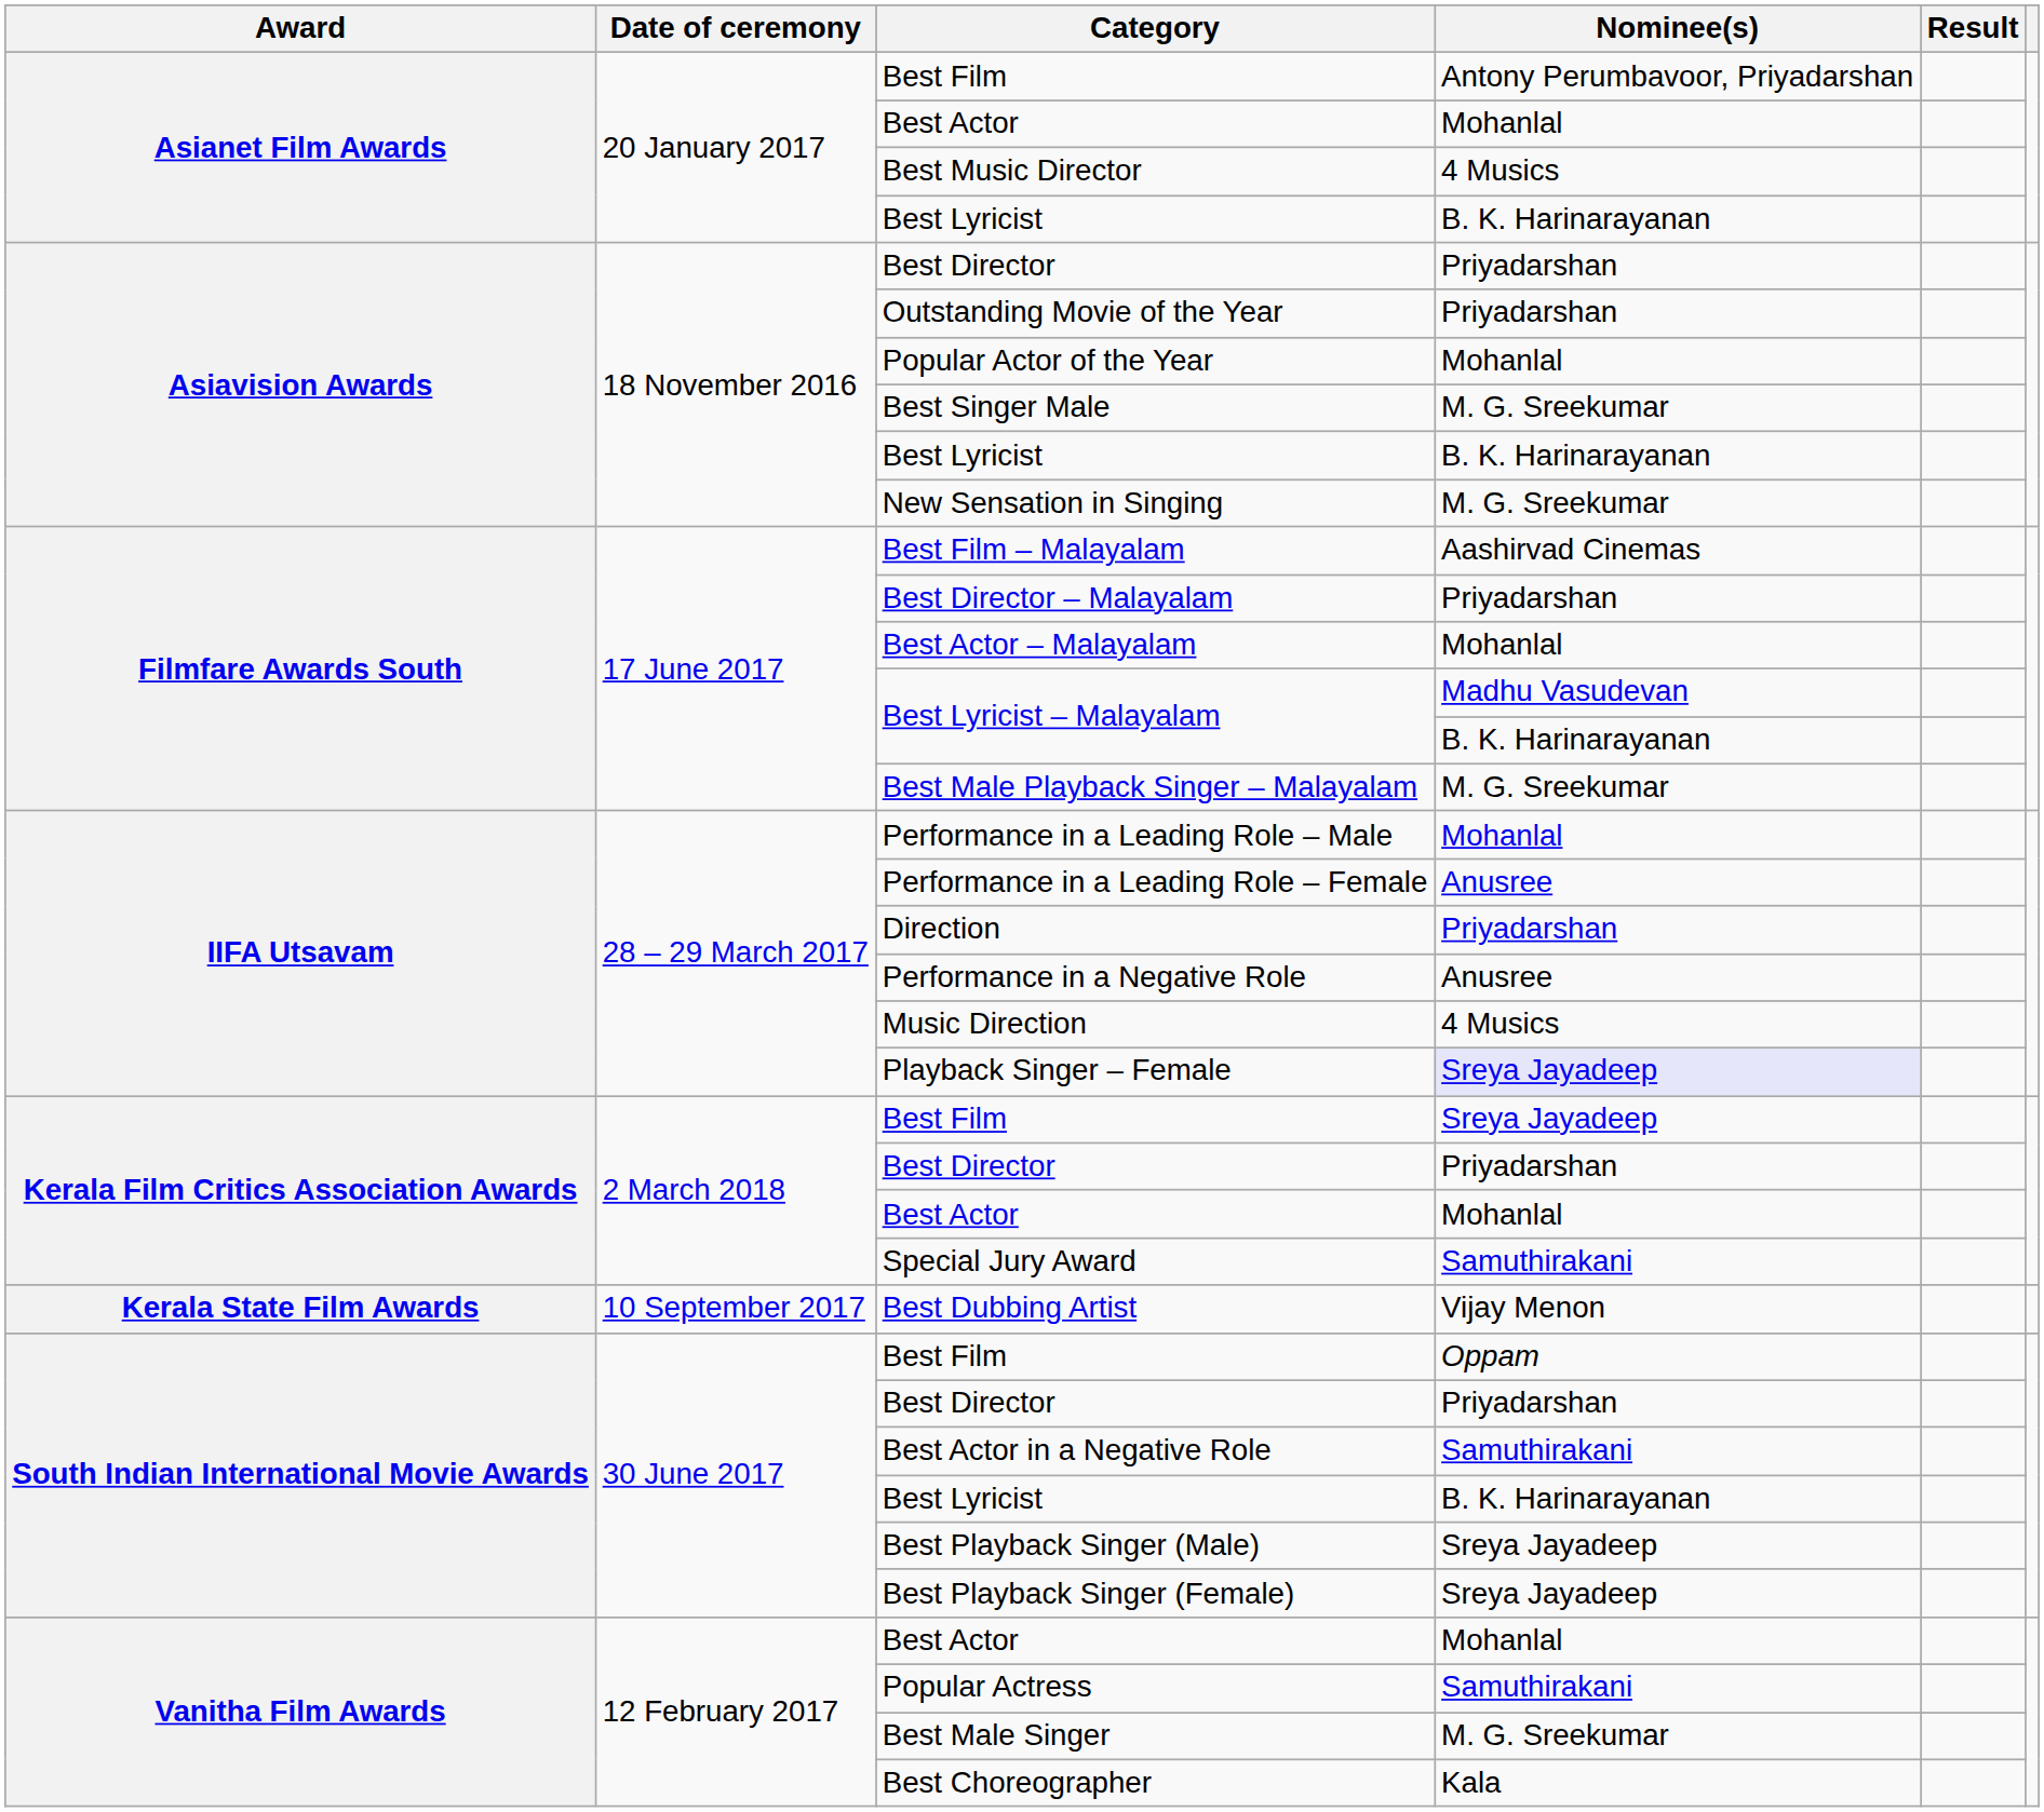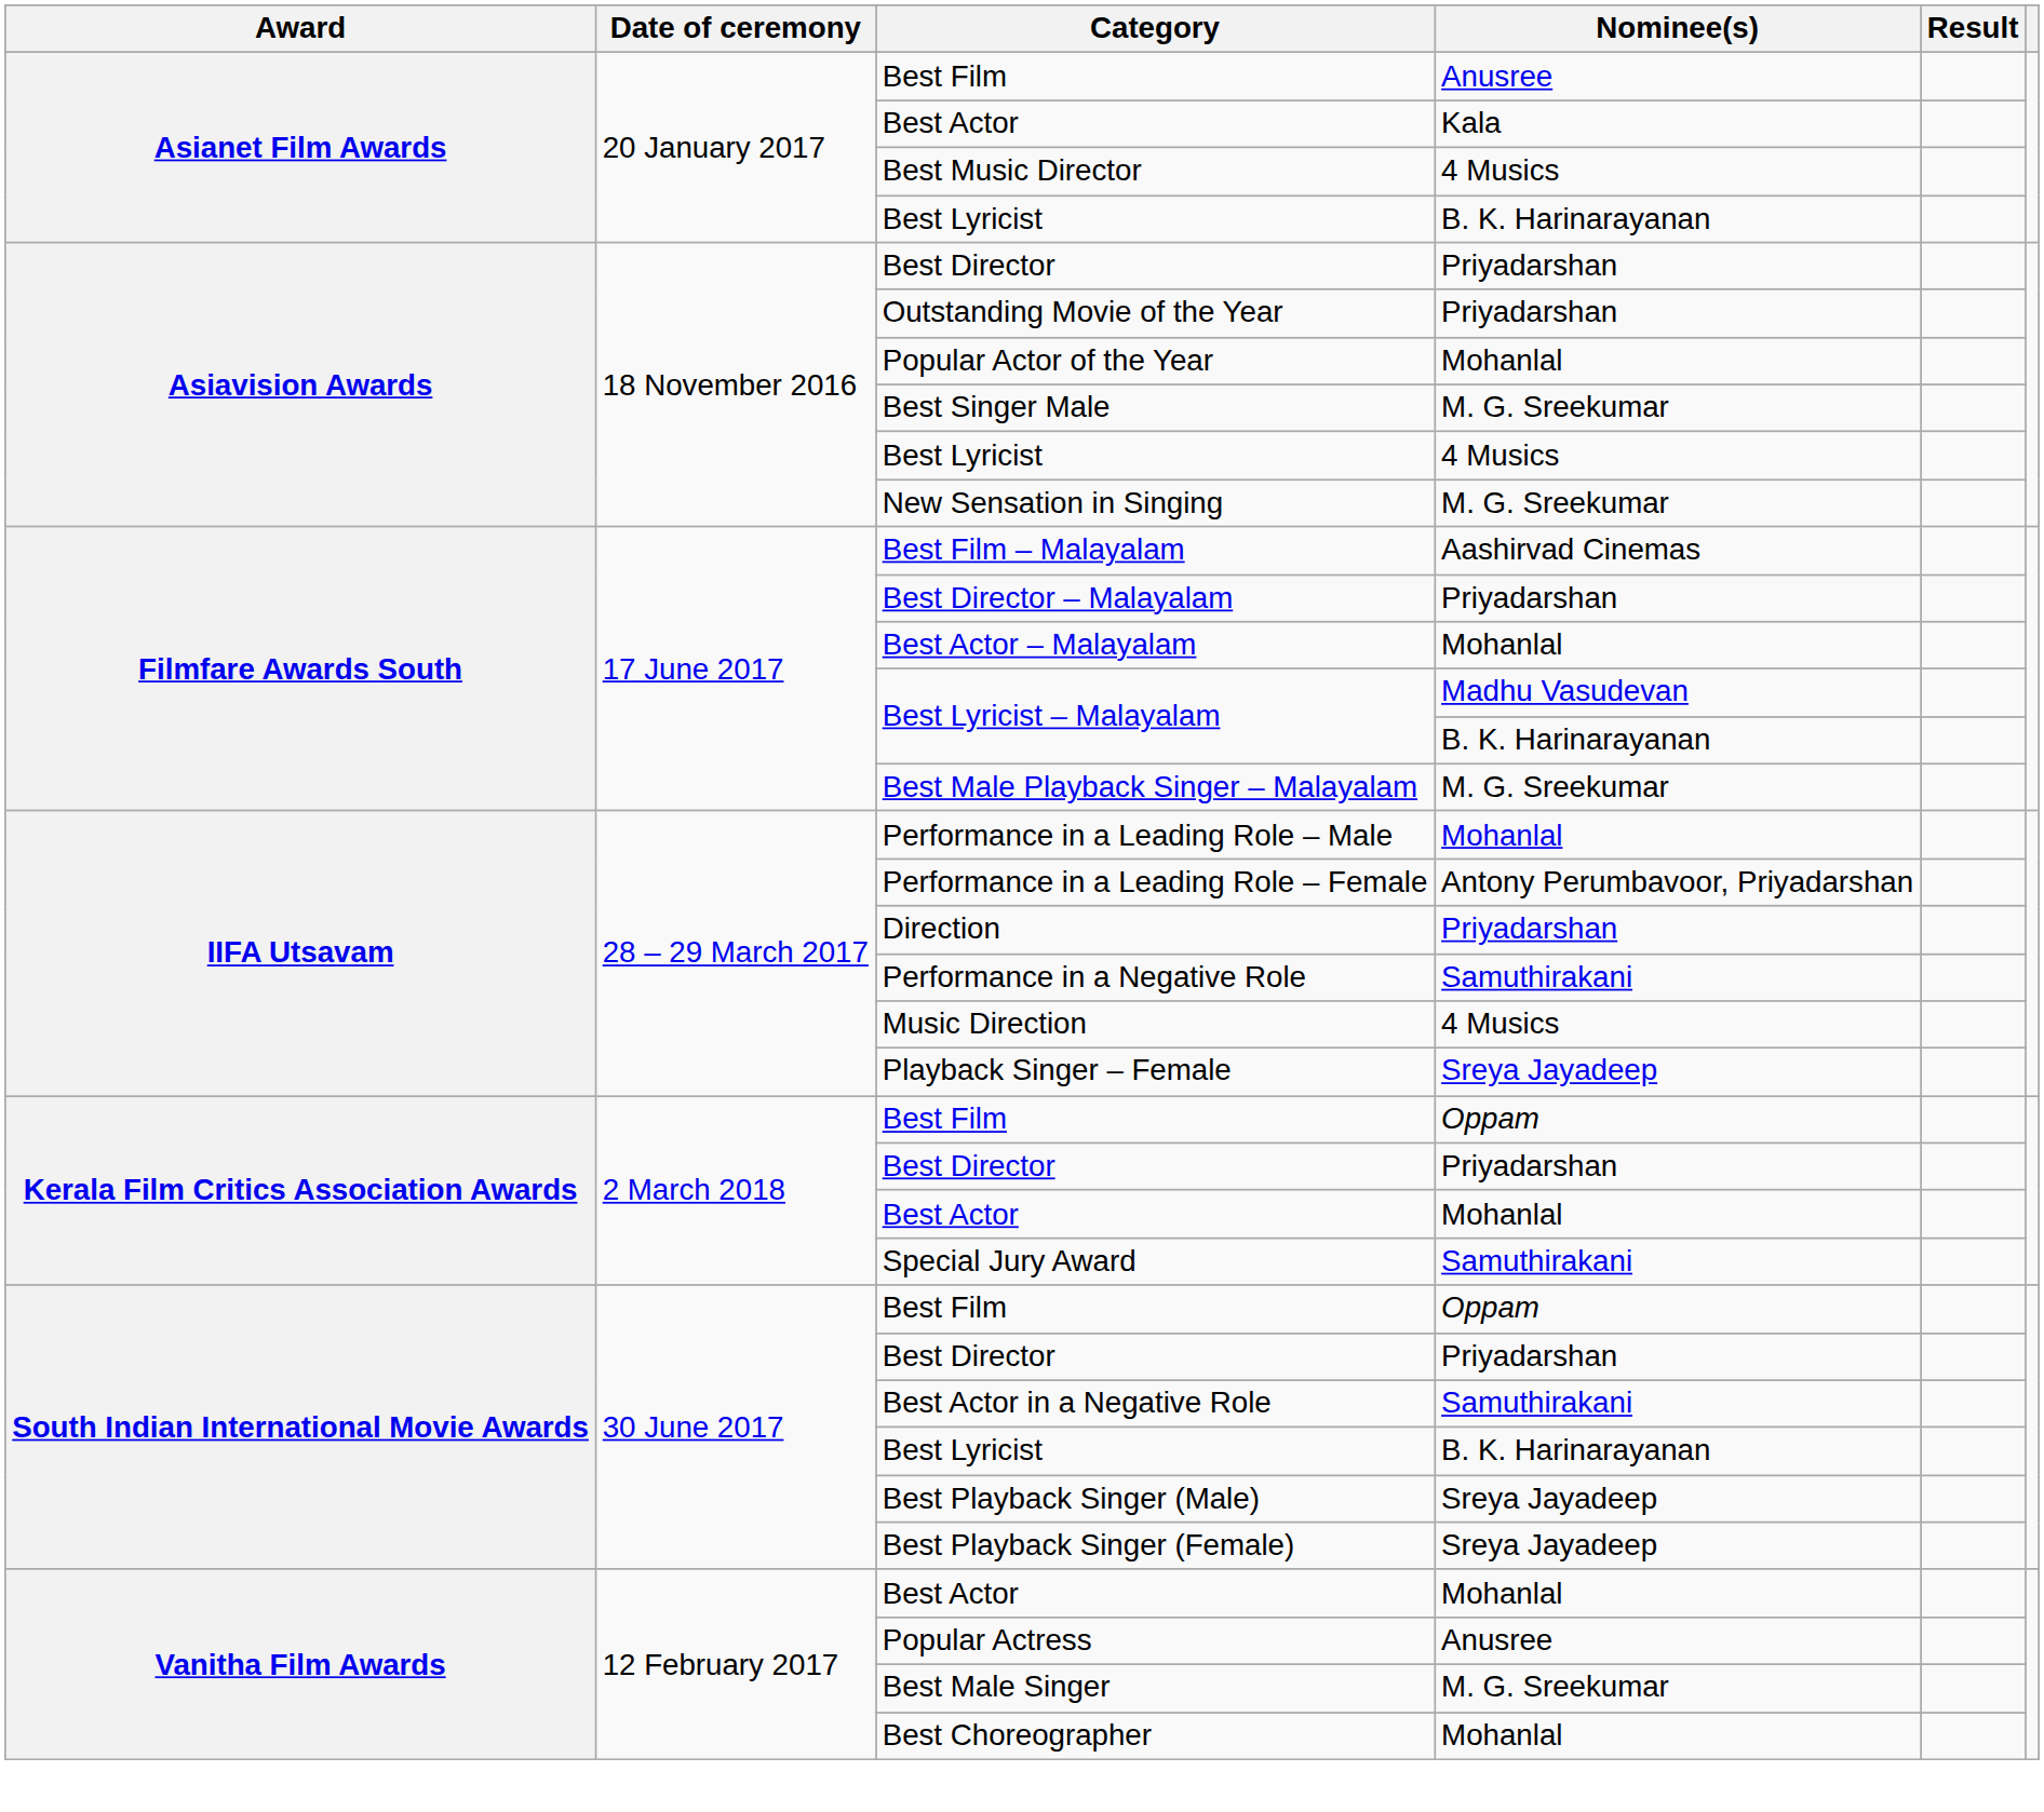Asianet Film Awards / Best Film | Nominee(s): Antony Perumbavoor, Priyadarshan -> Anusree
Asianet Film Awards / Best Actor | Nominee(s): Mohanlal -> Kala
Asiavision Awards / Best Lyricist | Nominee(s): B. K. Harinarayanan -> 4 Musics
Performance in a Leading Role – Female | Nominee(s): Anusree -> Antony Perumbavoor, Priyadarshan
Performance in a Negative Role | Nominee(s): Anusree -> Samuthirakani
Playback Singer – Female | Nominee(s): lavender background -> no background
Kerala Film Critics Association Awards / Best Film | Nominee(s): Sreya Jayadeep -> Oppam
- row: Kerala State Film Awards | 10 September 2017 | Best Dubbing Artist | Vijay Menon
Popular Actress | Nominee(s): Samuthirakani -> Anusree
Best Choreographer | Nominee(s): Kala -> Mohanlal
